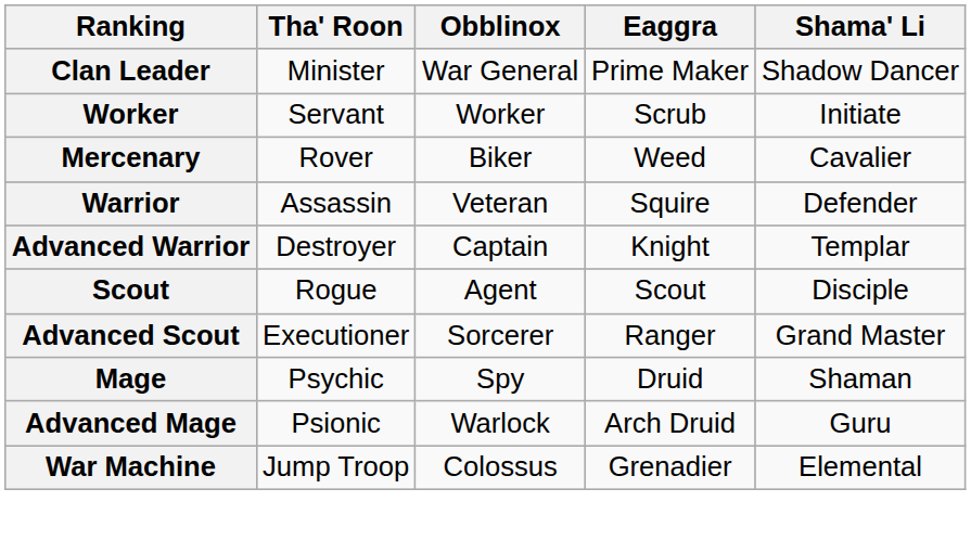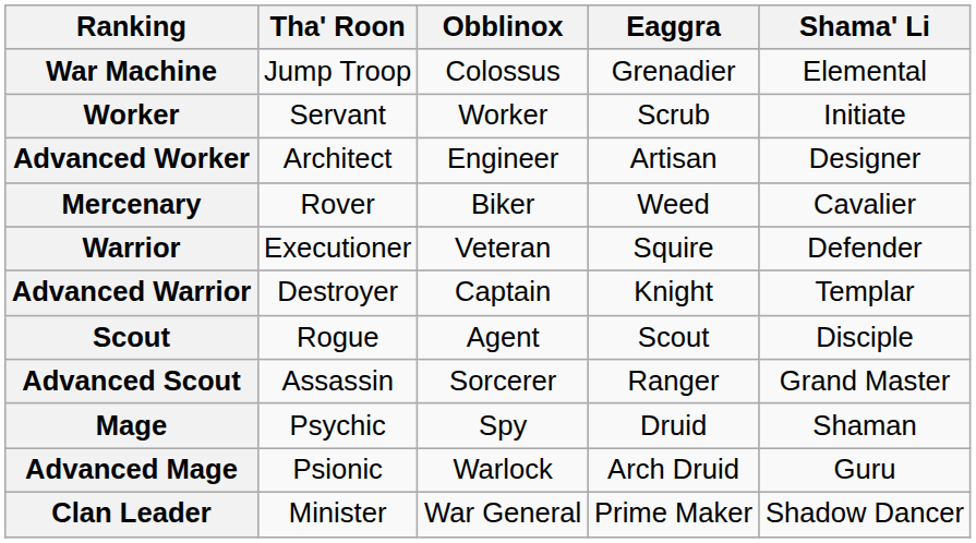rows swapped: Clan Leader <-> War Machine
+ row: Advanced Worker | Architect | Engineer | Artisan | Designer
Warrior | Tha' Roon: Assassin -> Executioner
Advanced Scout | Tha' Roon: Executioner -> Assassin
